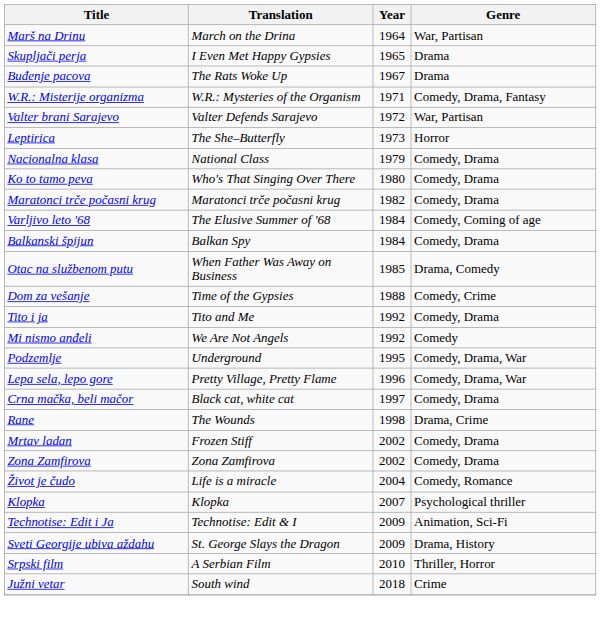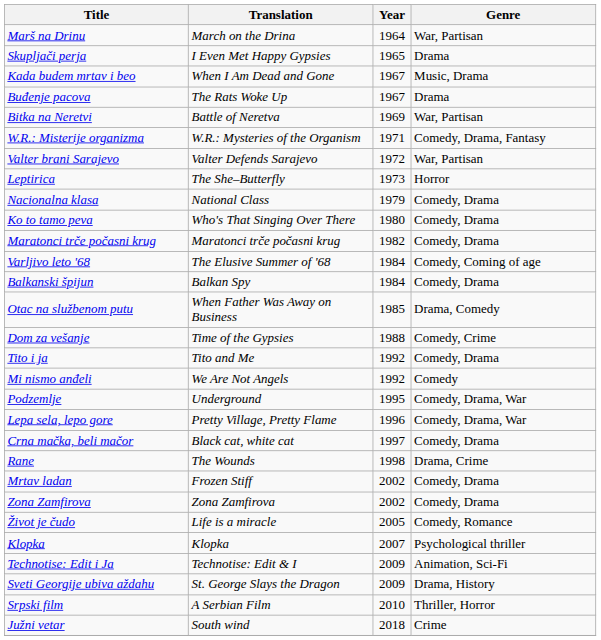+ row: Kada budem mrtav i beo | When I Am Dead and Gone | 1967 | Music, Drama
+ row: Bitka na Neretvi | Battle of Neretva | 1969 | War, Partisan
Život je čudo | Year: 2004 -> 2005
